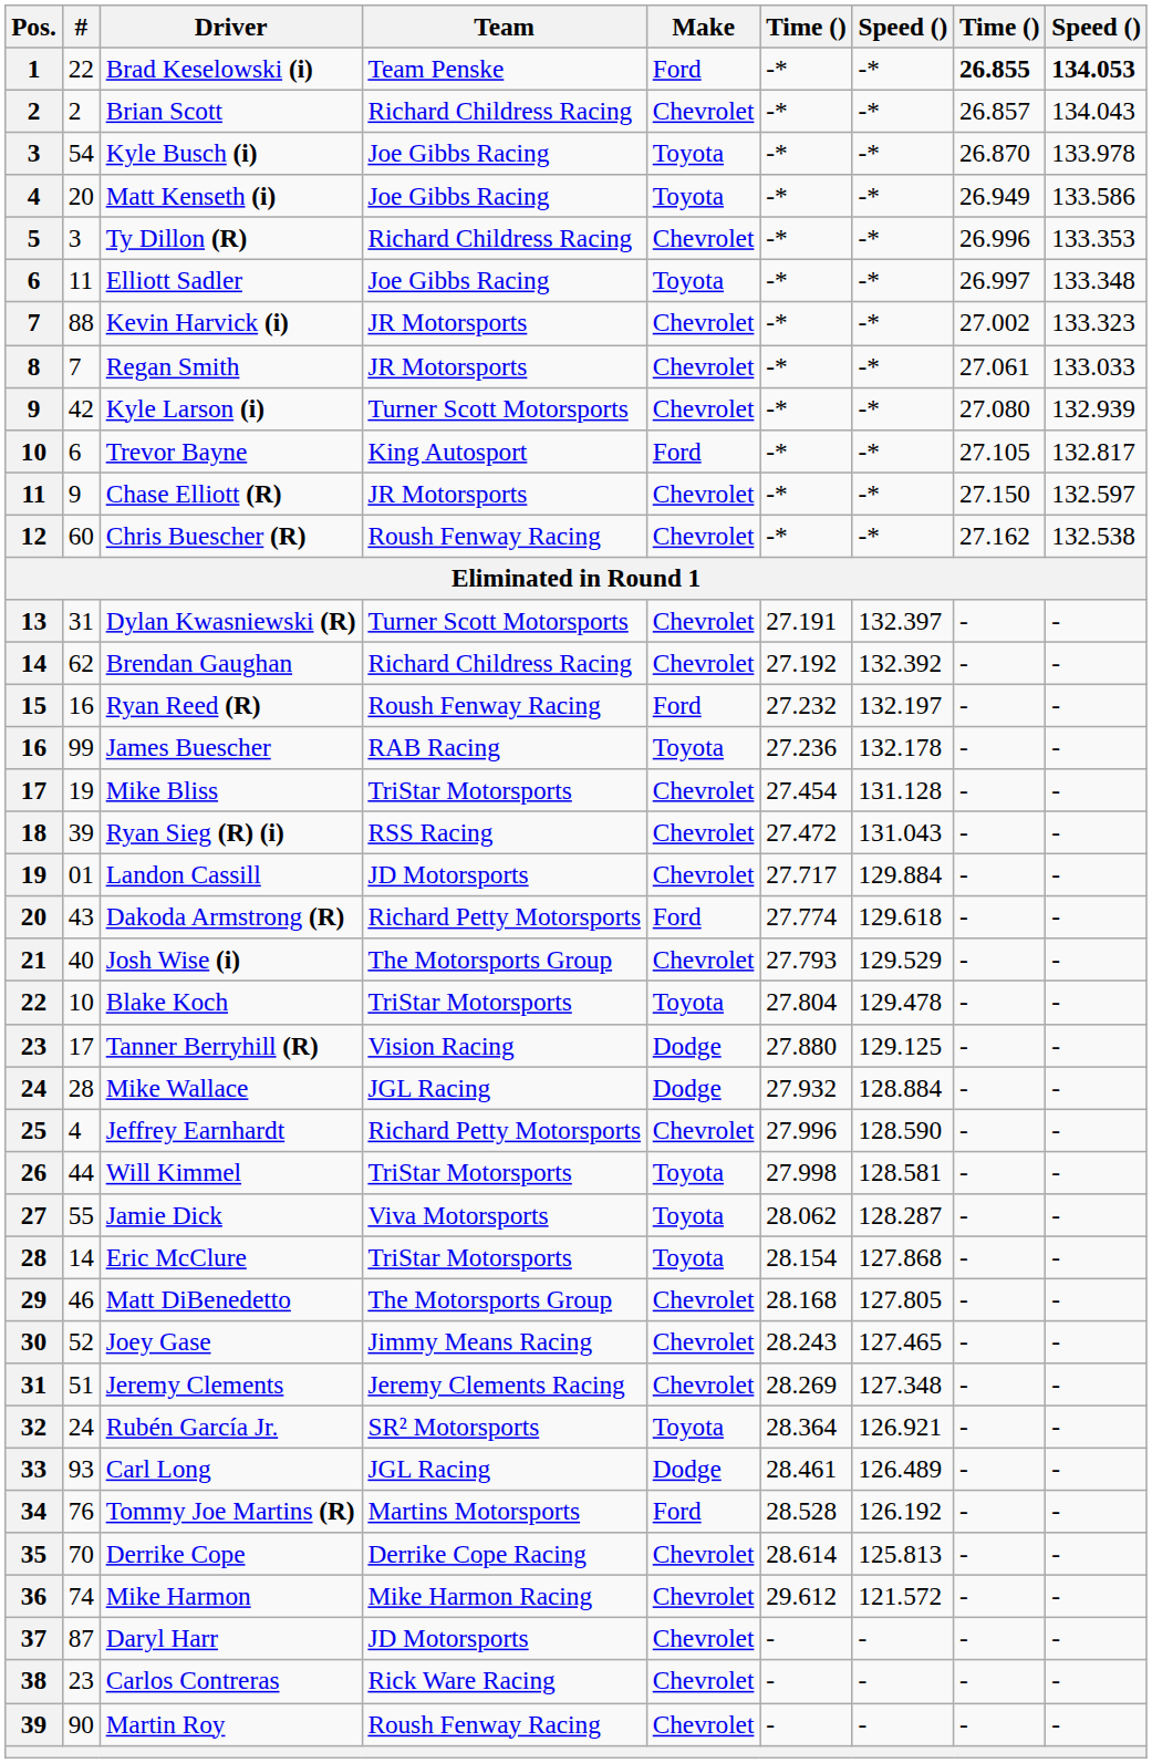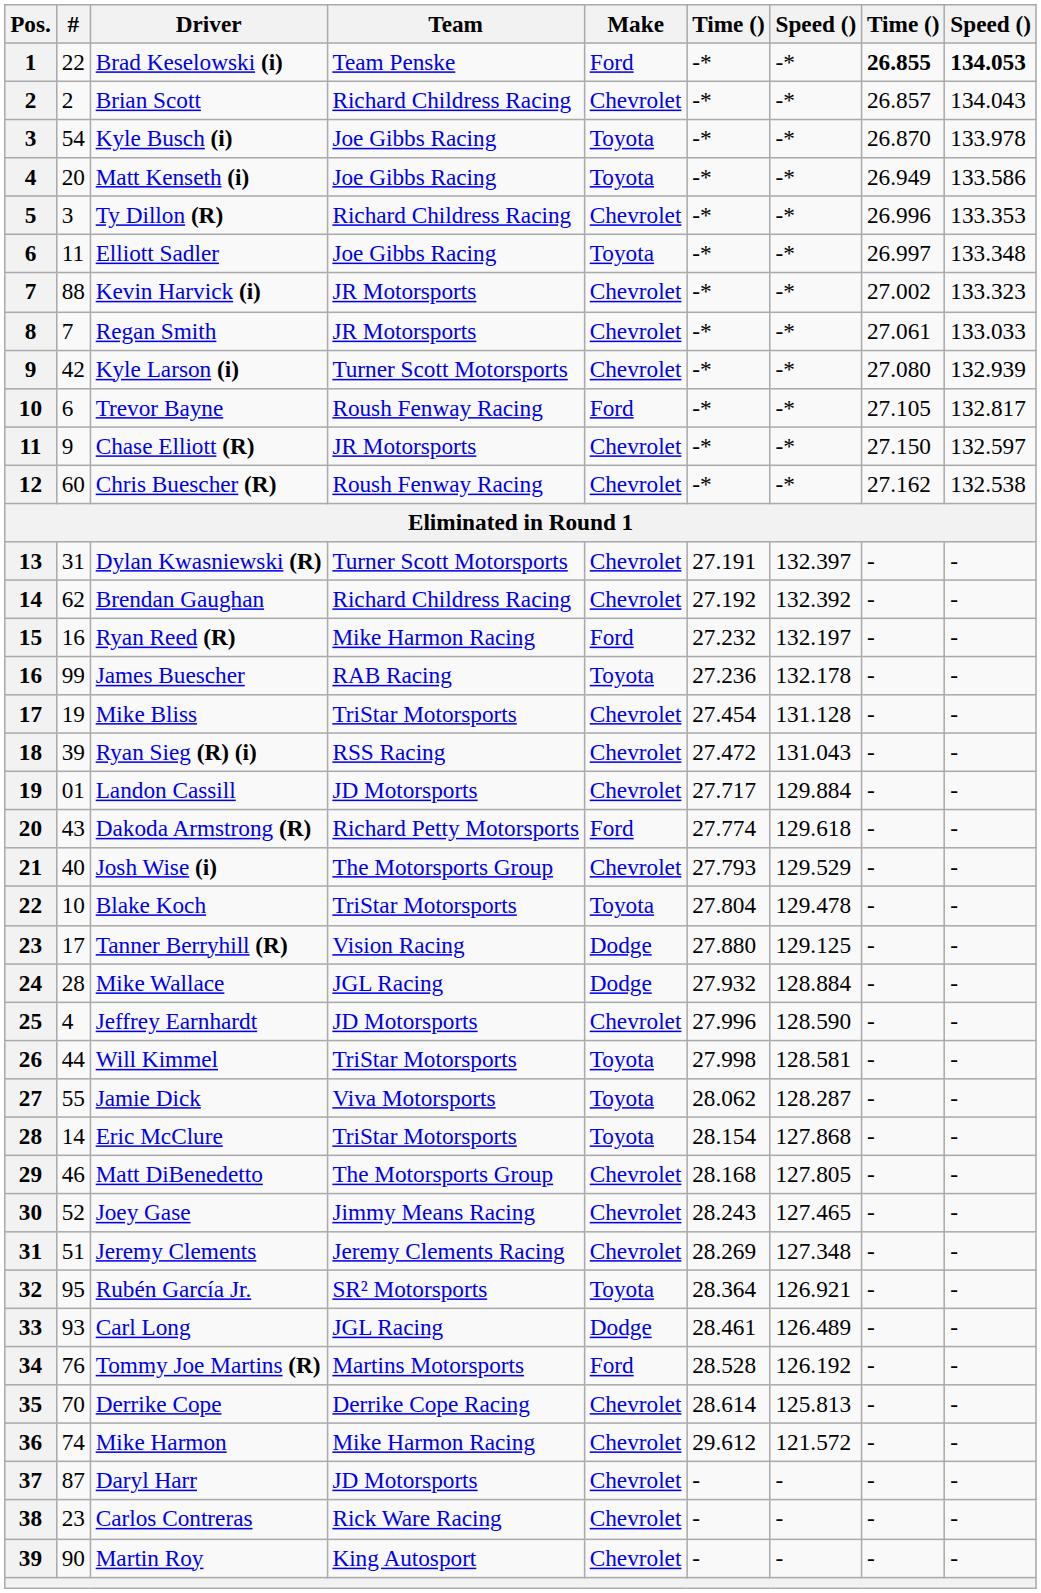Trevor Bayne | Team: King Autosport -> Roush Fenway Racing
Ryan Reed (R) | Team: Roush Fenway Racing -> Mike Harmon Racing
Jeffrey Earnhardt | Team: Richard Petty Motorsports -> JD Motorsports
Rubén García Jr. | #: 24 -> 95
Martin Roy | Team: Roush Fenway Racing -> King Autosport
